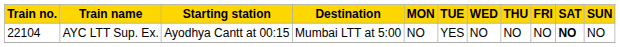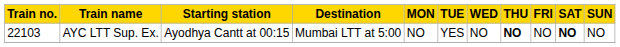AYC LTT Sup. Ex. | Train no.: 22104 -> 22103
AYC LTT Sup. Ex. | THU: normal -> bold
